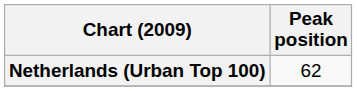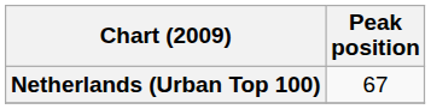Netherlands (Urban Top 100) | Peak position: 62 -> 67
